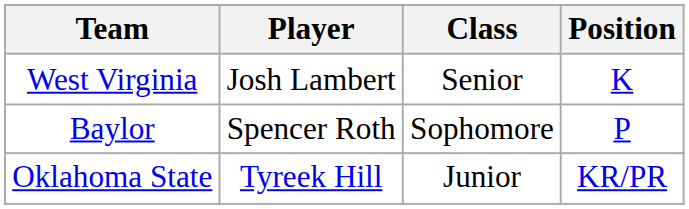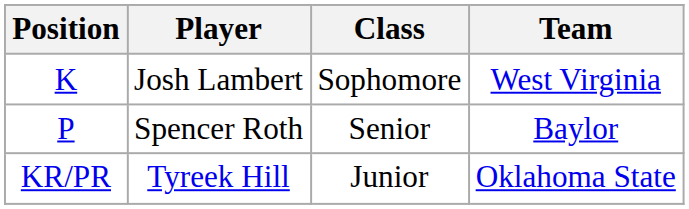columns swapped: Position <-> Team
Josh Lambert | Class: Senior -> Sophomore
Spencer Roth | Class: Sophomore -> Senior
